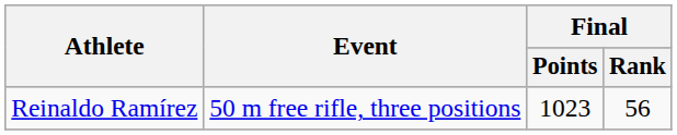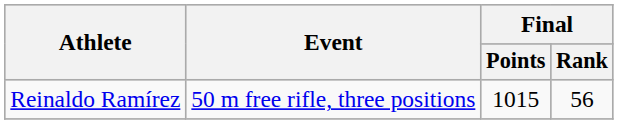Reinaldo Ramírez | Final / Points: 1023 -> 1015
